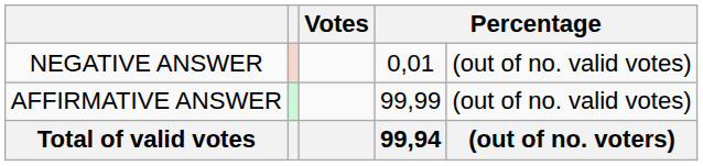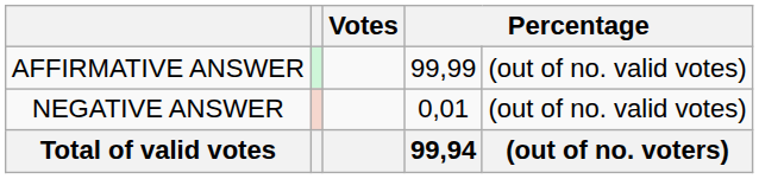rows swapped: AFFIRMATIVE ANSWER <-> NEGATIVE ANSWER
